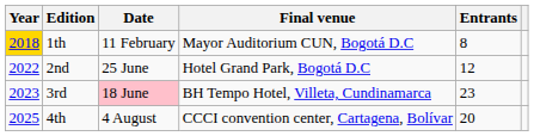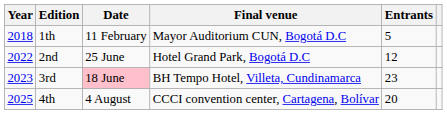1th | Year: gold background -> no background
1th | Entrants: 8 -> 5
